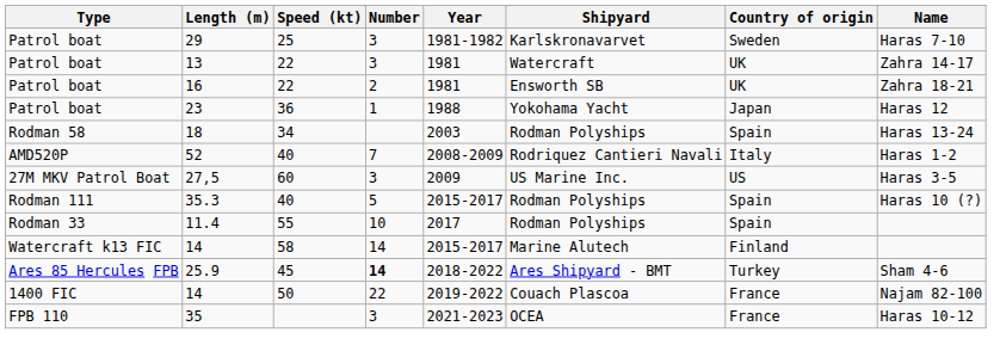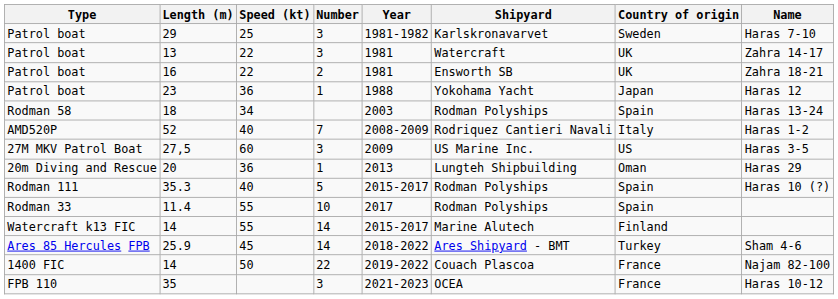+ row: 20m Diving and Rescue | 20 | 36 | 1 | 2013 | Lungteh Shipbuilding | Oman | Haras 29
Watercraft k13 FIC / 14 | Speed (kt): 58 -> 55
25.9 | Number: bold -> normal
